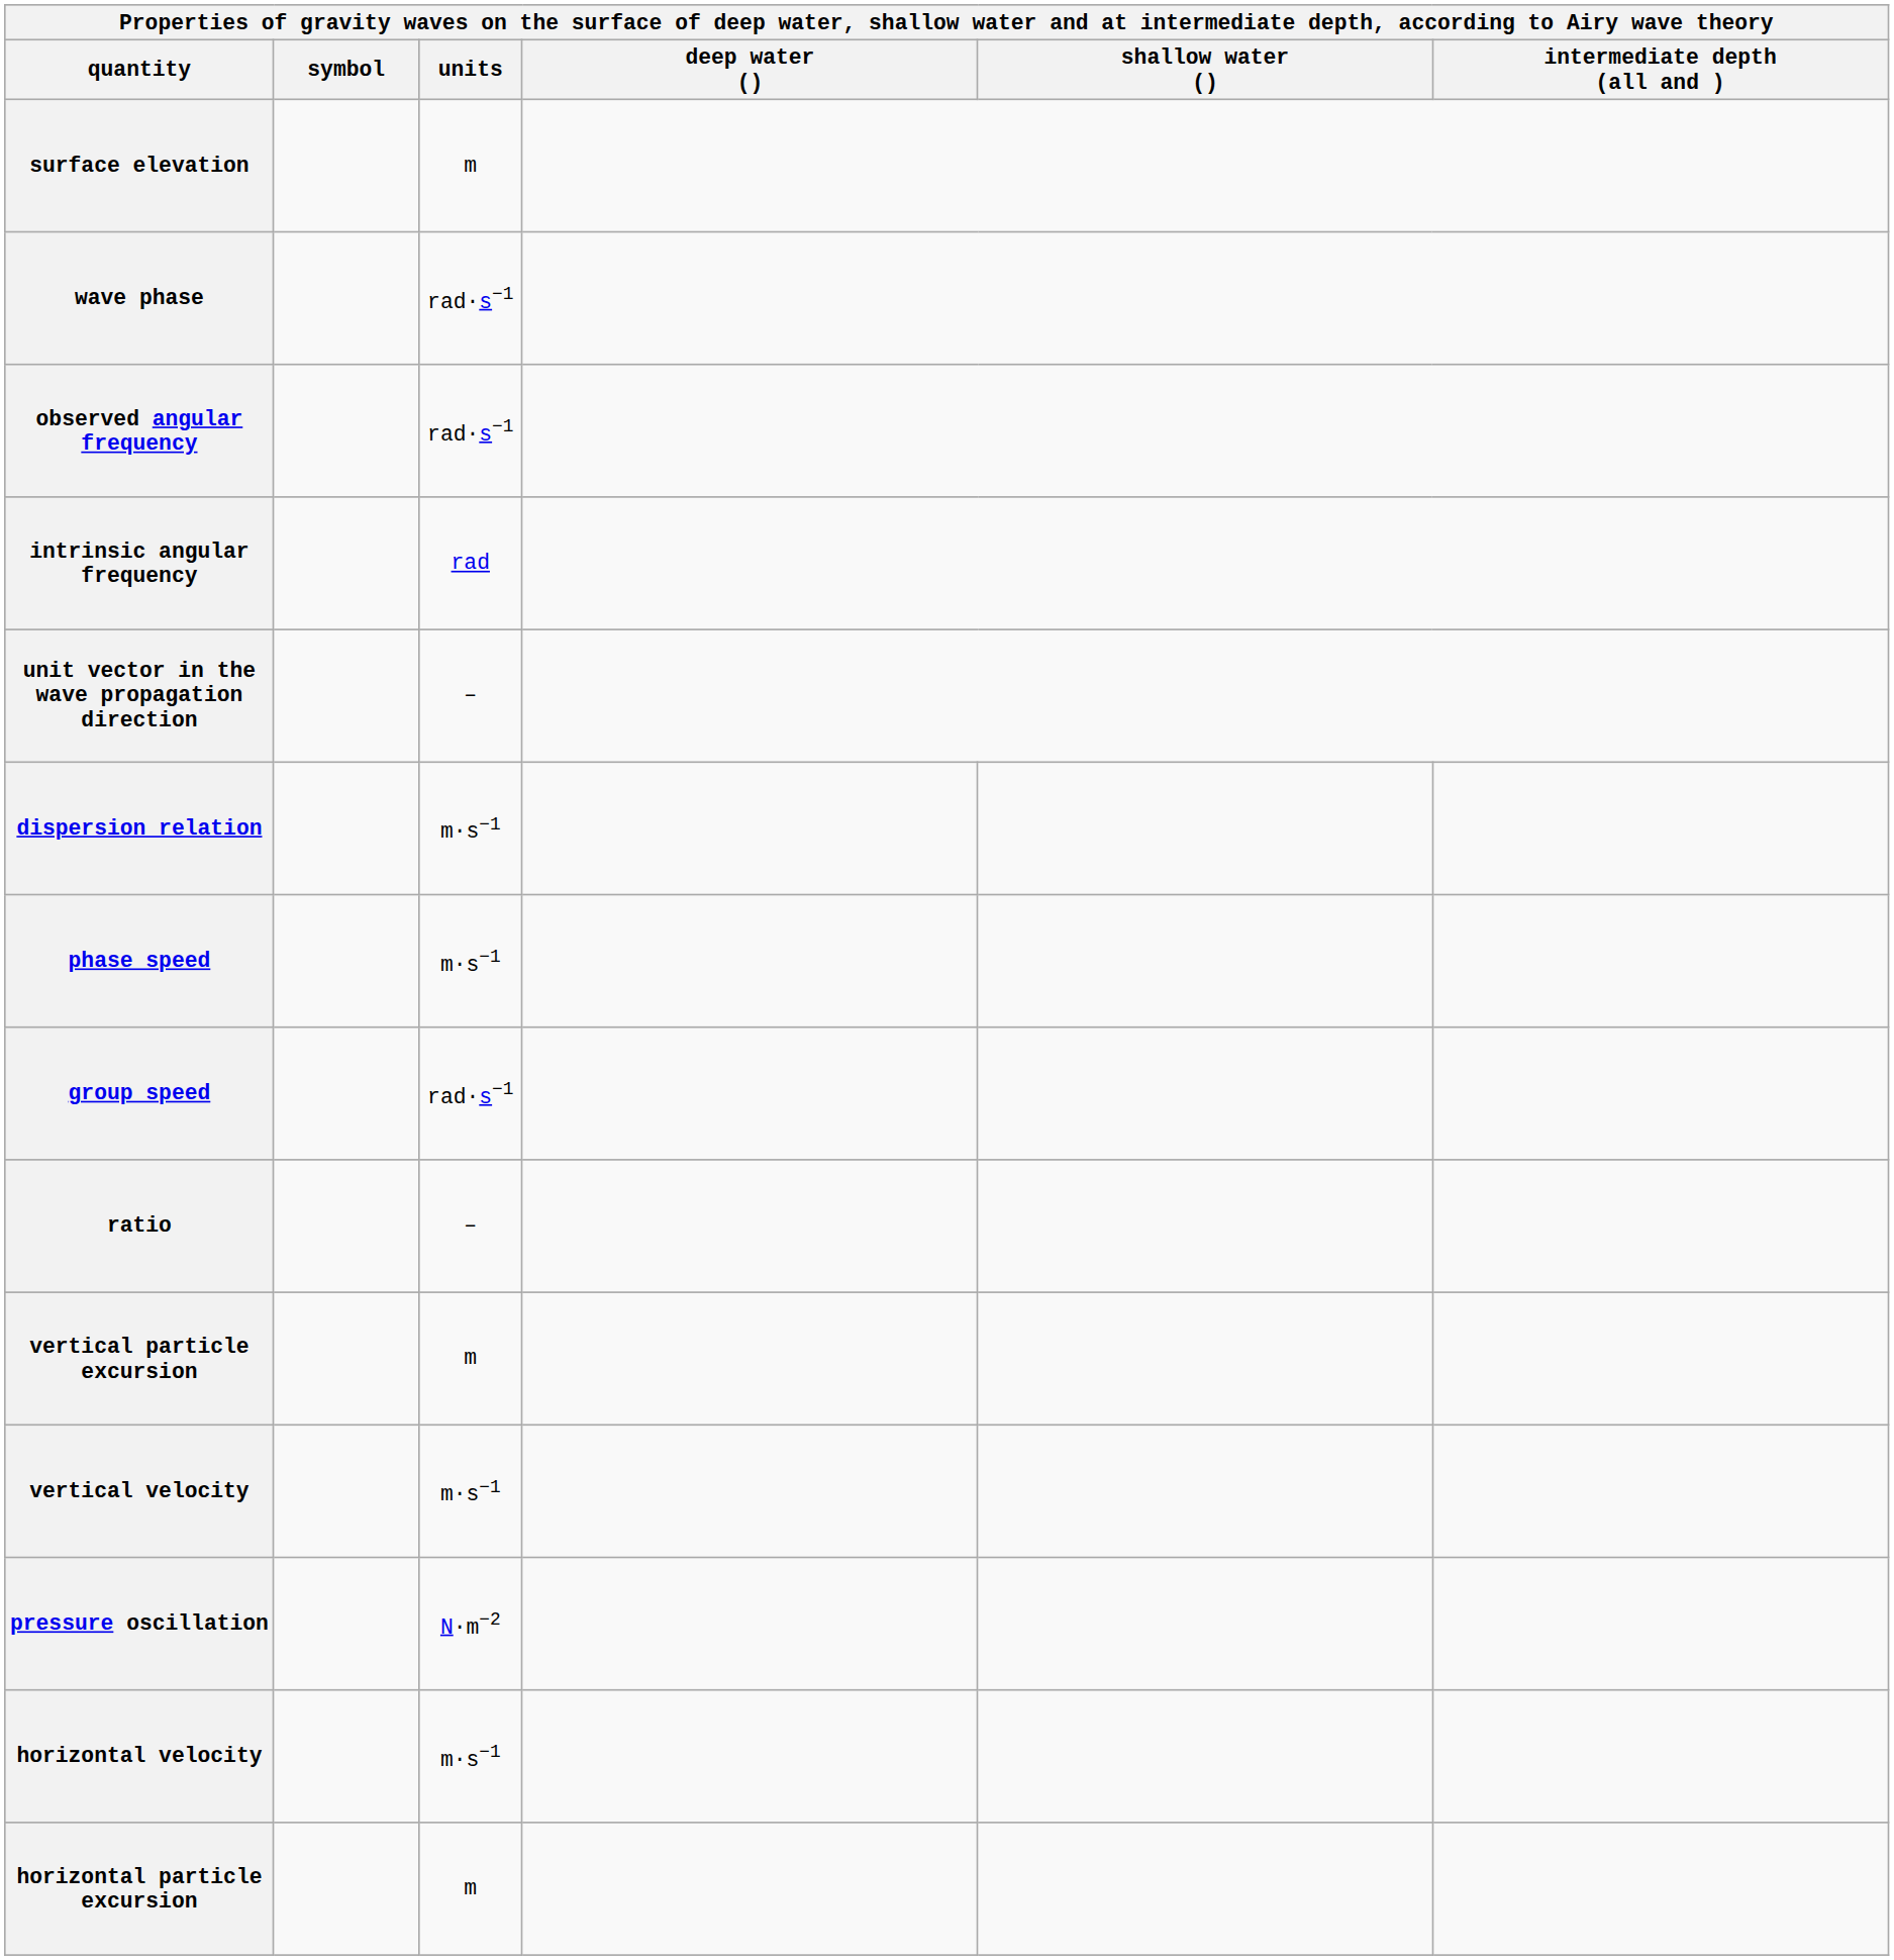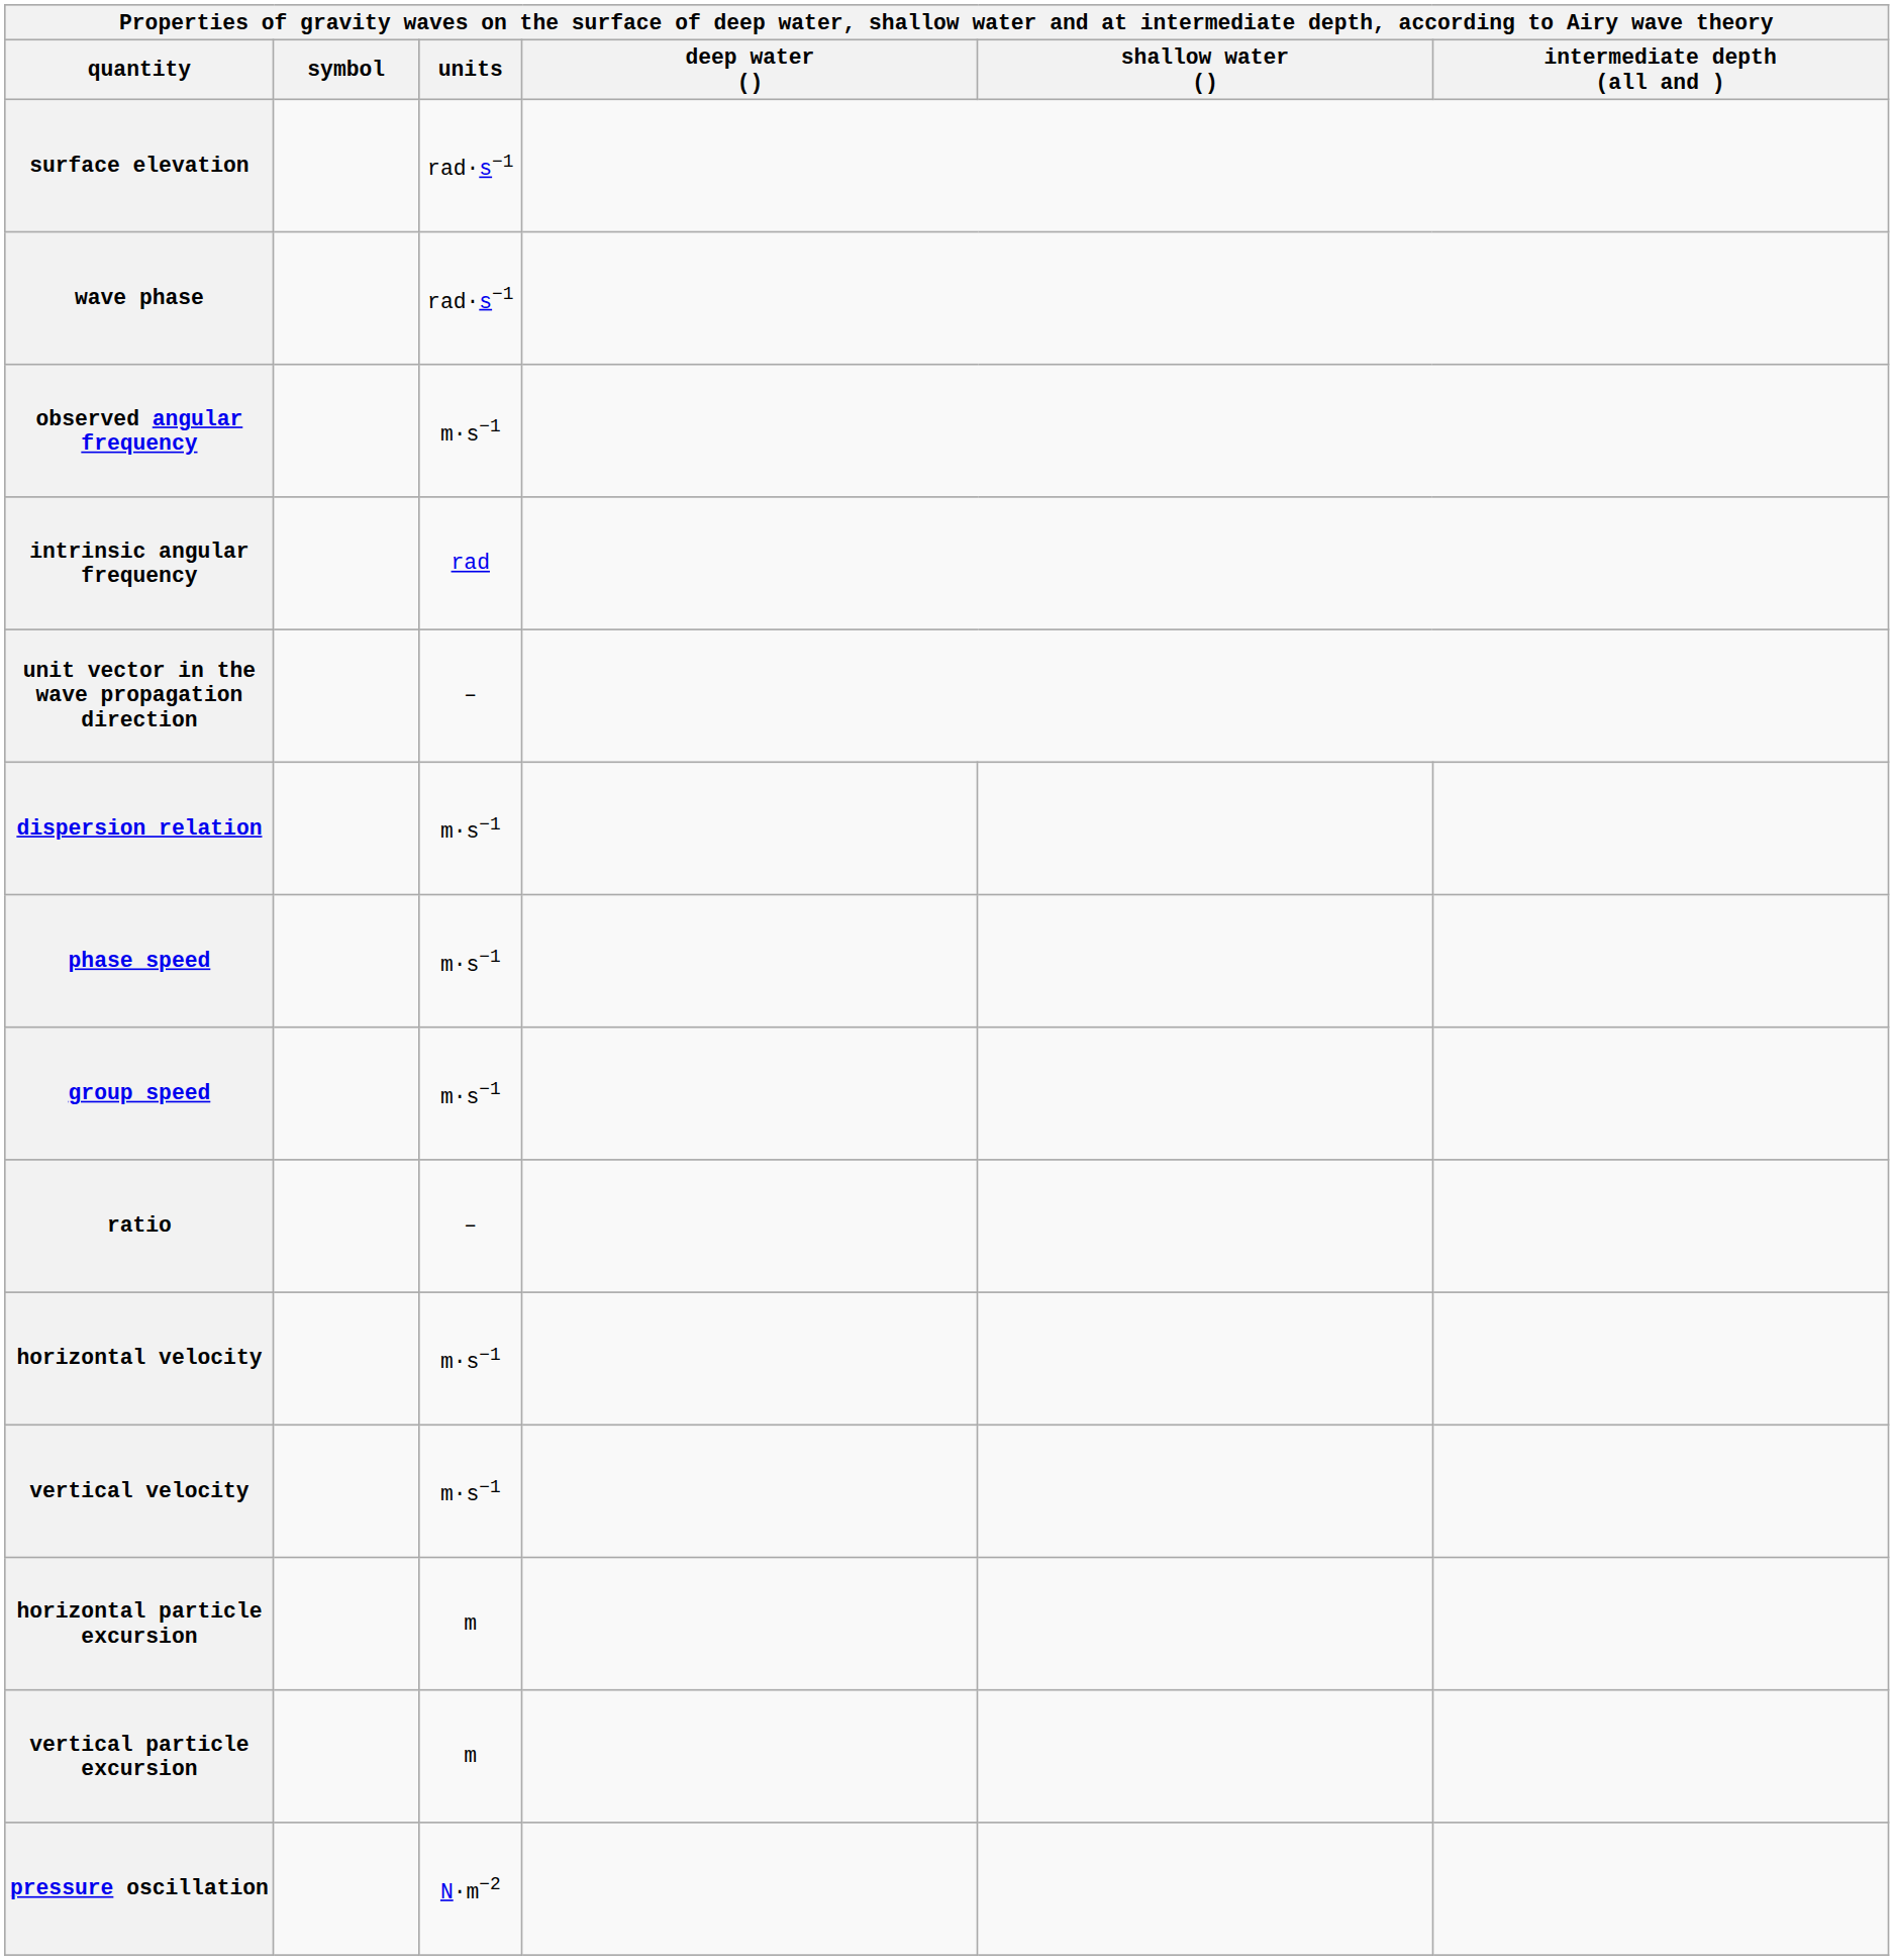surface elevation | units: m -> rad·s−1
observed angular frequency | units: rad·s−1 -> m·s−1
group speed | units: rad·s−1 -> m·s−1
rows swapped: horizontal velocity <-> vertical particle excursion
rows swapped: horizontal particle excursion <-> pressure oscillation
